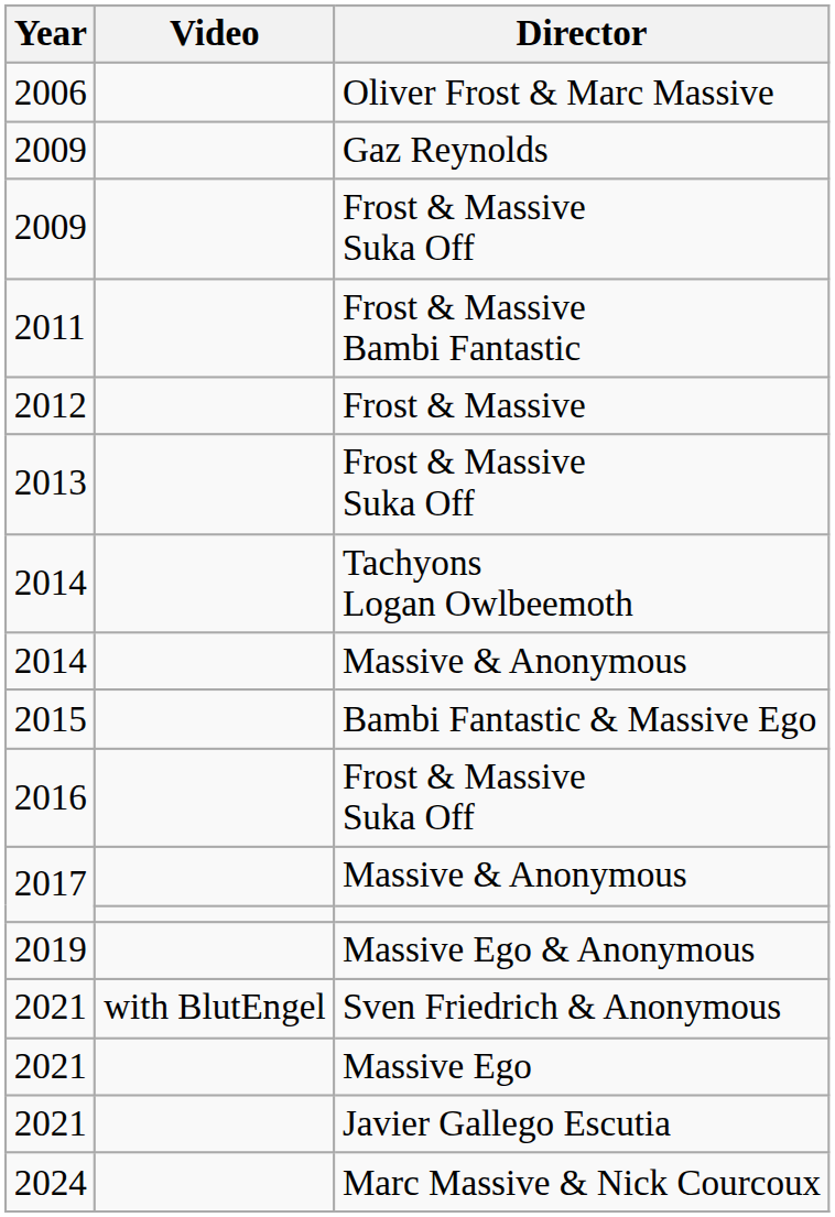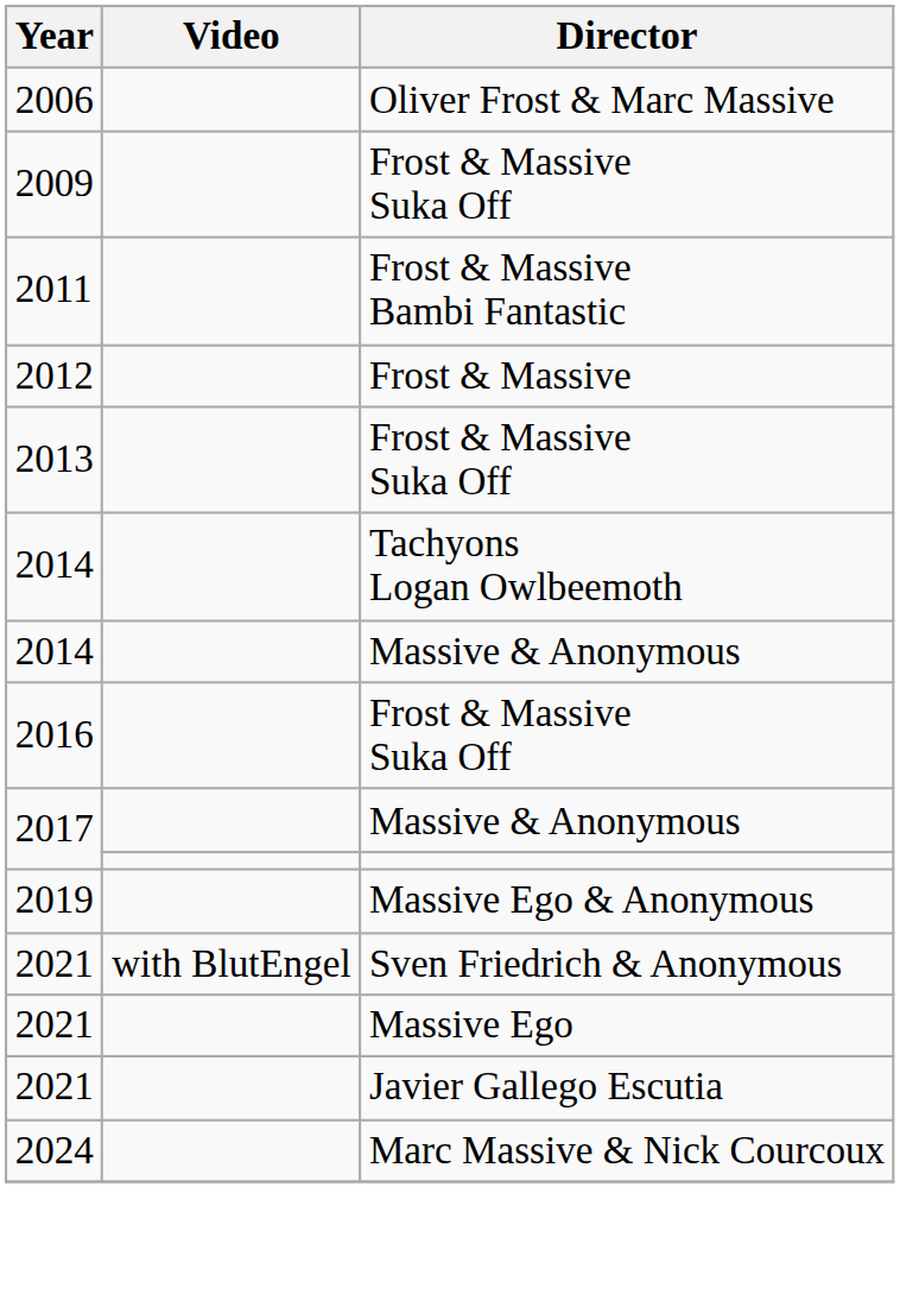- row: 2009 | Gaz Reynolds
- row: 2015 | Bambi Fantastic & Massive Ego
